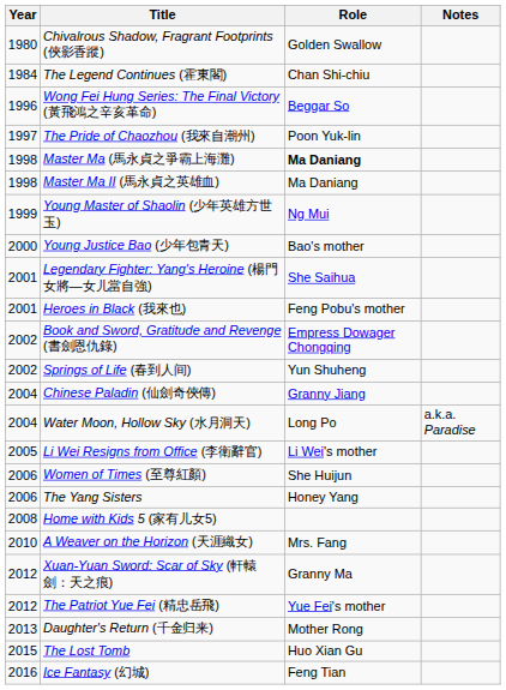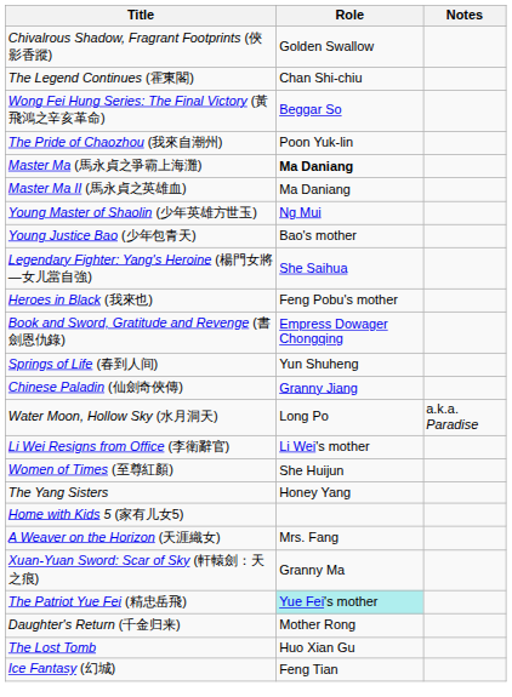- column: Year | 1980 | 1984 | 1996 | 1997 | 1998 | 1998 | 1999 | 2000 | 2001 | 2001 | 2002 | 2002 | 2004 | 2004 | 2005 | 2006 | 2006 | 2008 | 2010 | 2012 | 2012 | 2013 | 2015 | 2016
The Patriot Yue Fei (精忠岳飛) | Role: no background -> paleturquoise background
